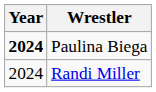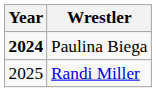Randi Miller | Year: 2024 -> 2025
